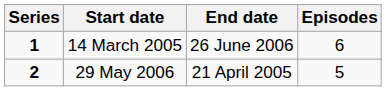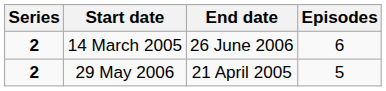14 March 2005 | Series: 1 -> 2
